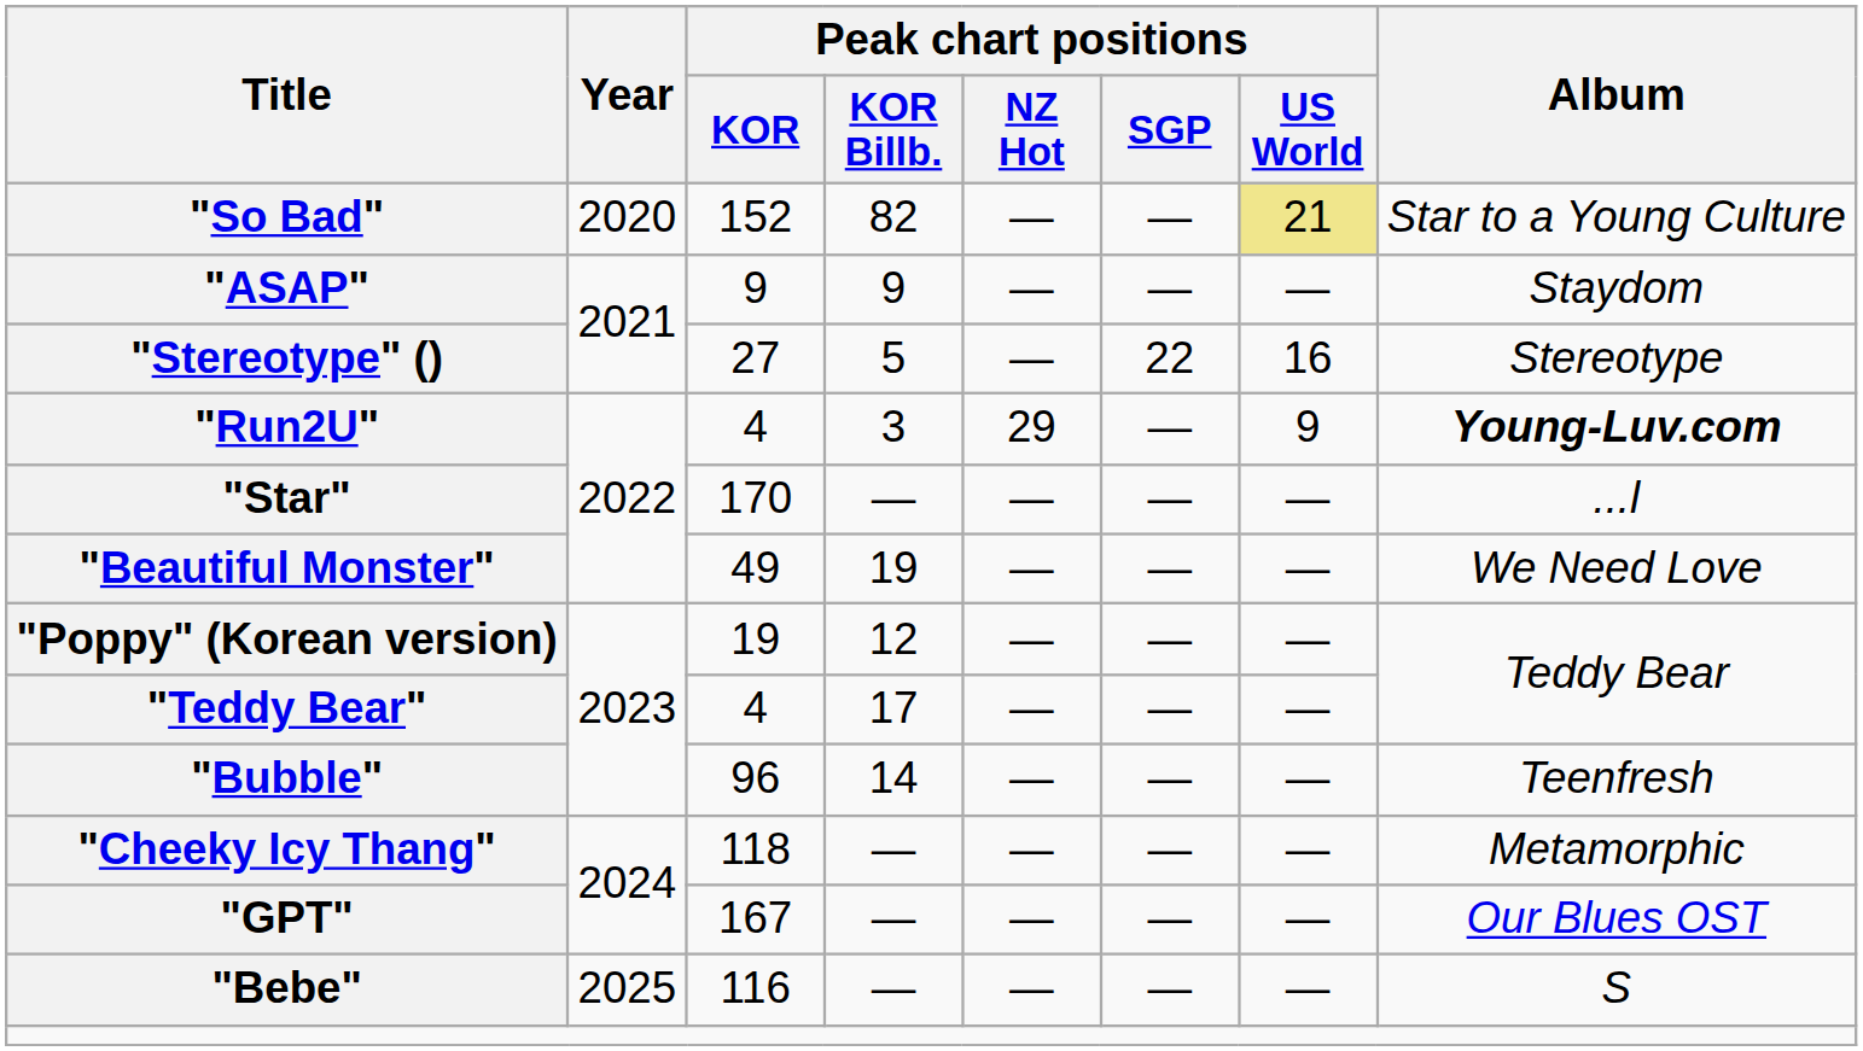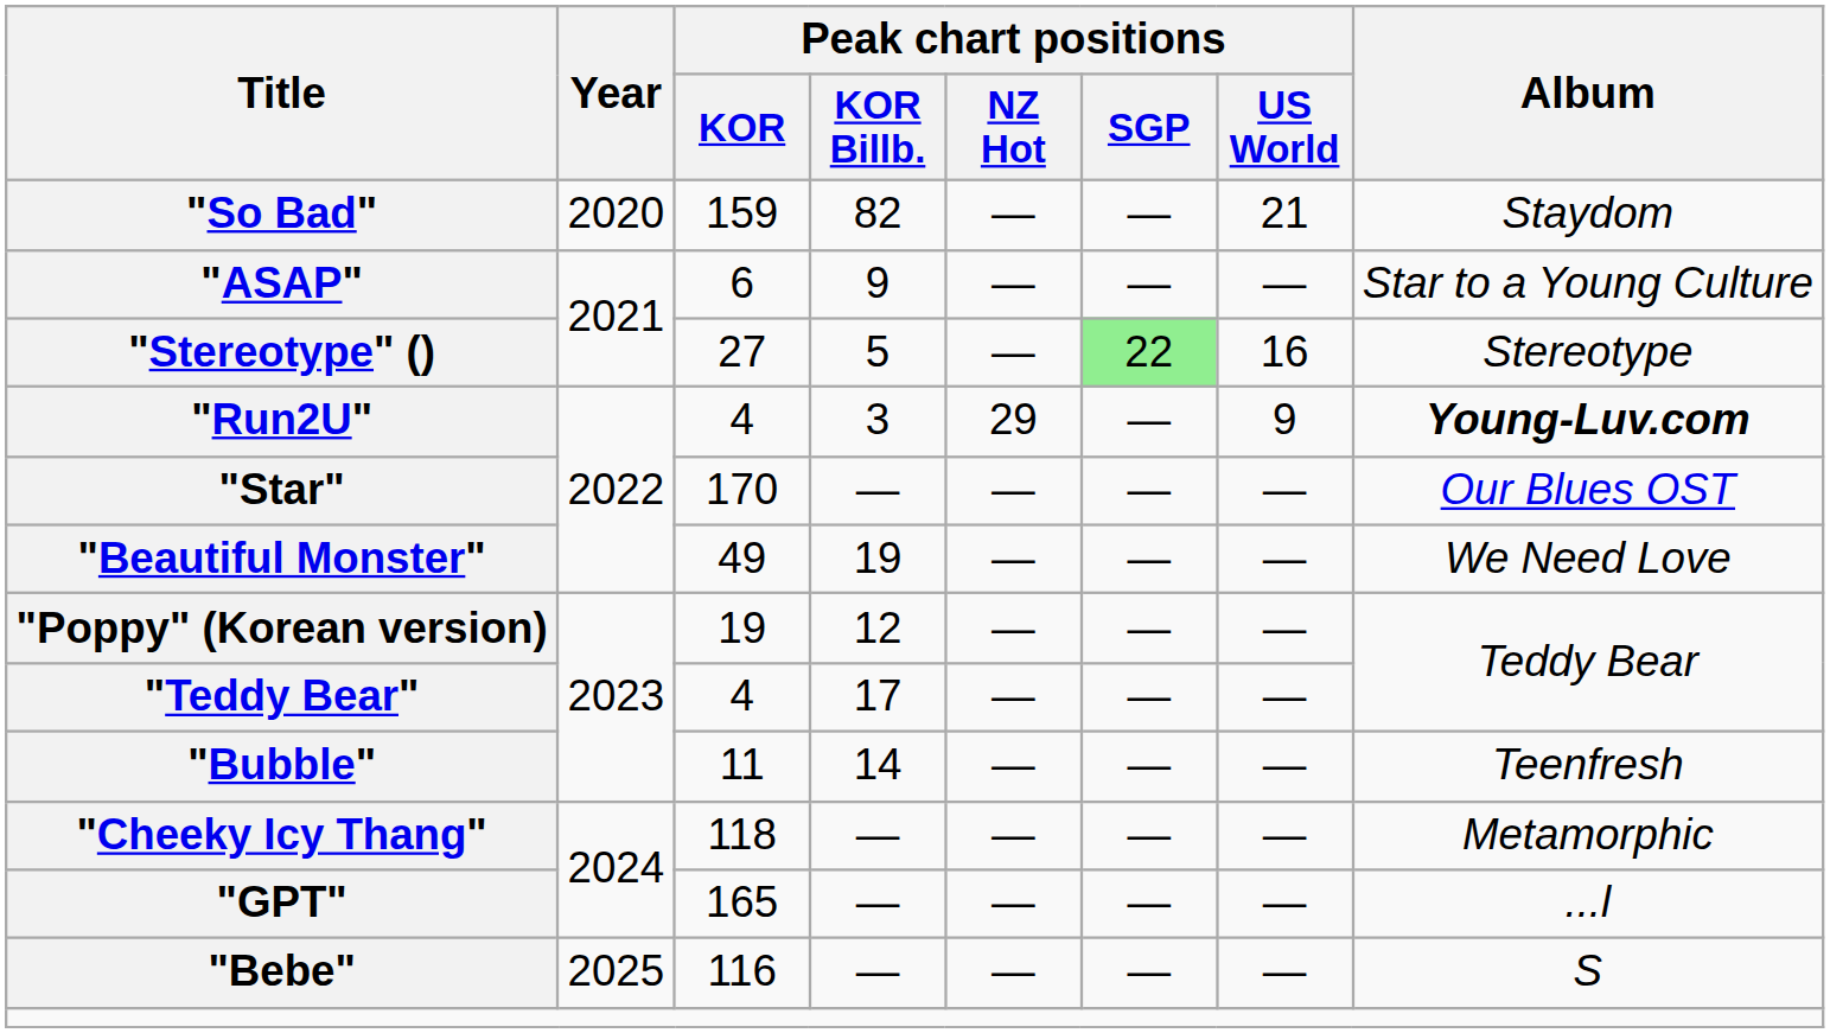"So Bad" | Peak chart positions / KOR: 152 -> 159
"So Bad" | Peak chart positions / US World: khaki background -> no background
"So Bad" | Album: Star to a Young Culture -> Staydom
"ASAP" | Peak chart positions / KOR: 9 -> 6
"ASAP" | Album: Staydom -> Star to a Young Culture
"Stereotype" () | Peak chart positions / SGP: no background -> lightgreen background
"Star" | Album: ...l -> Our Blues OST
"Bubble" | Peak chart positions / KOR: 96 -> 11
"GPT" | Peak chart positions / KOR: 167 -> 165
"GPT" | Album: Our Blues OST -> ...l
